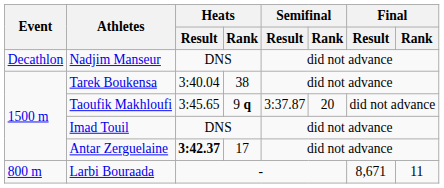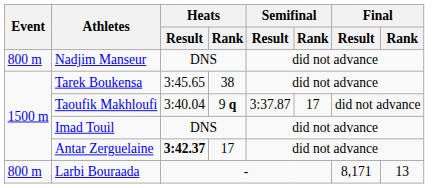Nadjim Manseur | Event: Decathlon -> 800 m
Tarek Boukensa | Heats / Result: 3:40.04 -> 3:45.65
Taoufik Makhloufi | Heats / Result: 3:45.65 -> 3:40.04
Taoufik Makhloufi | Semifinal / Rank: 20 -> 17
Larbi Bouraada | Final / Result: 8,671 -> 8,171
Larbi Bouraada | Final / Rank: 11 -> 13
